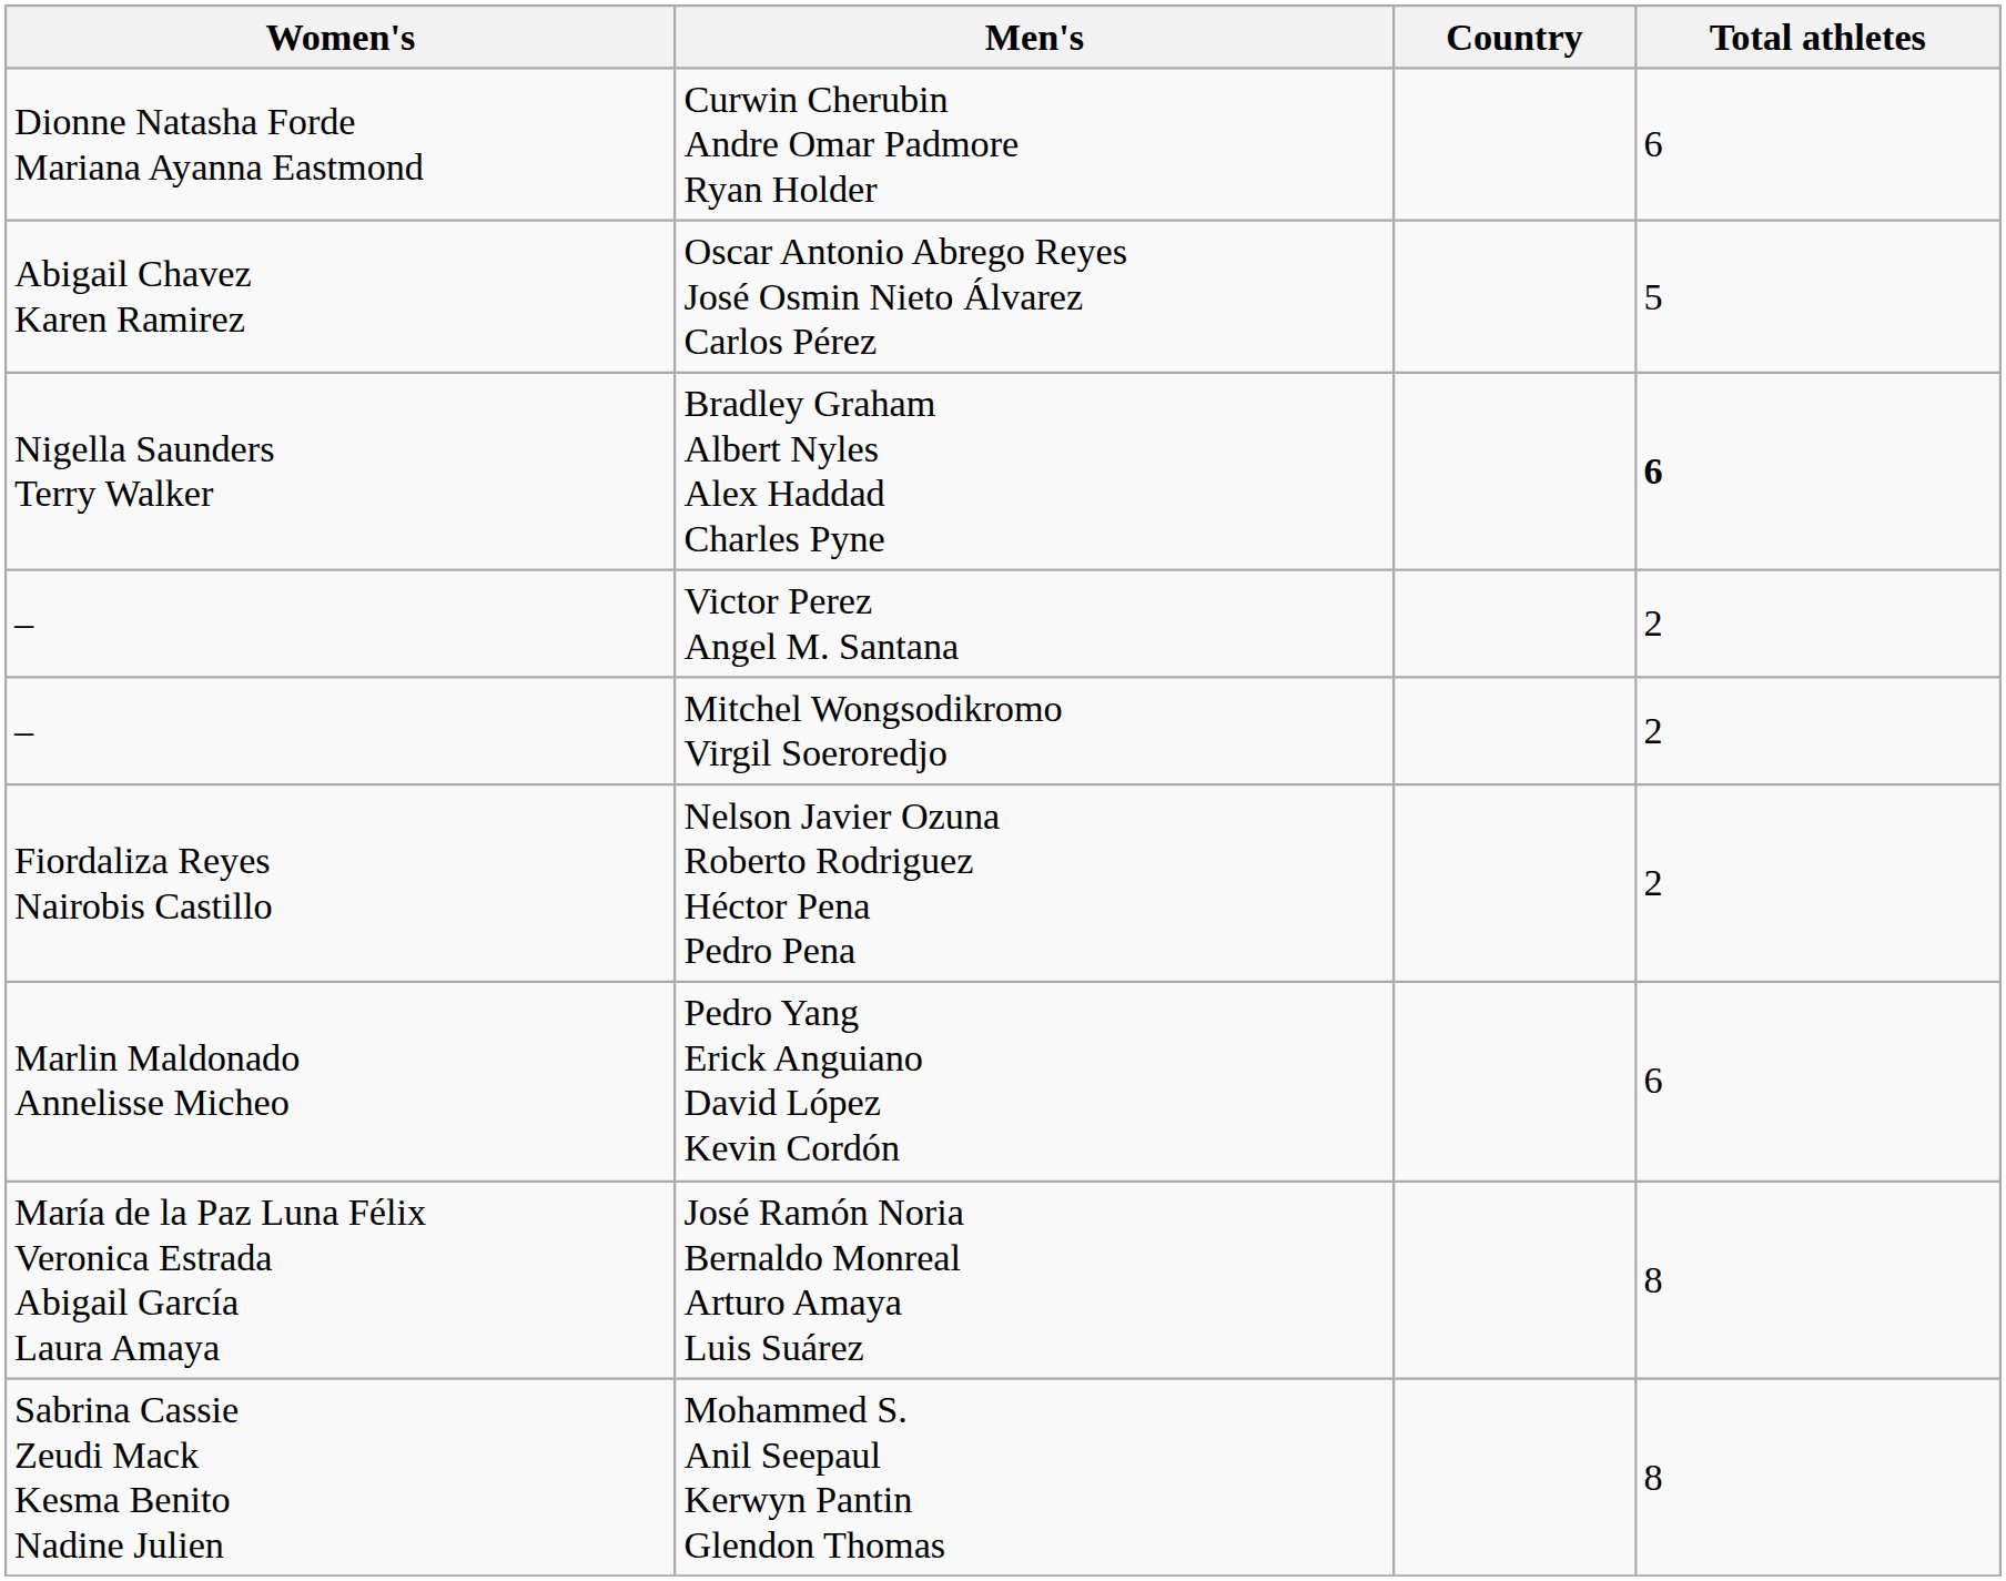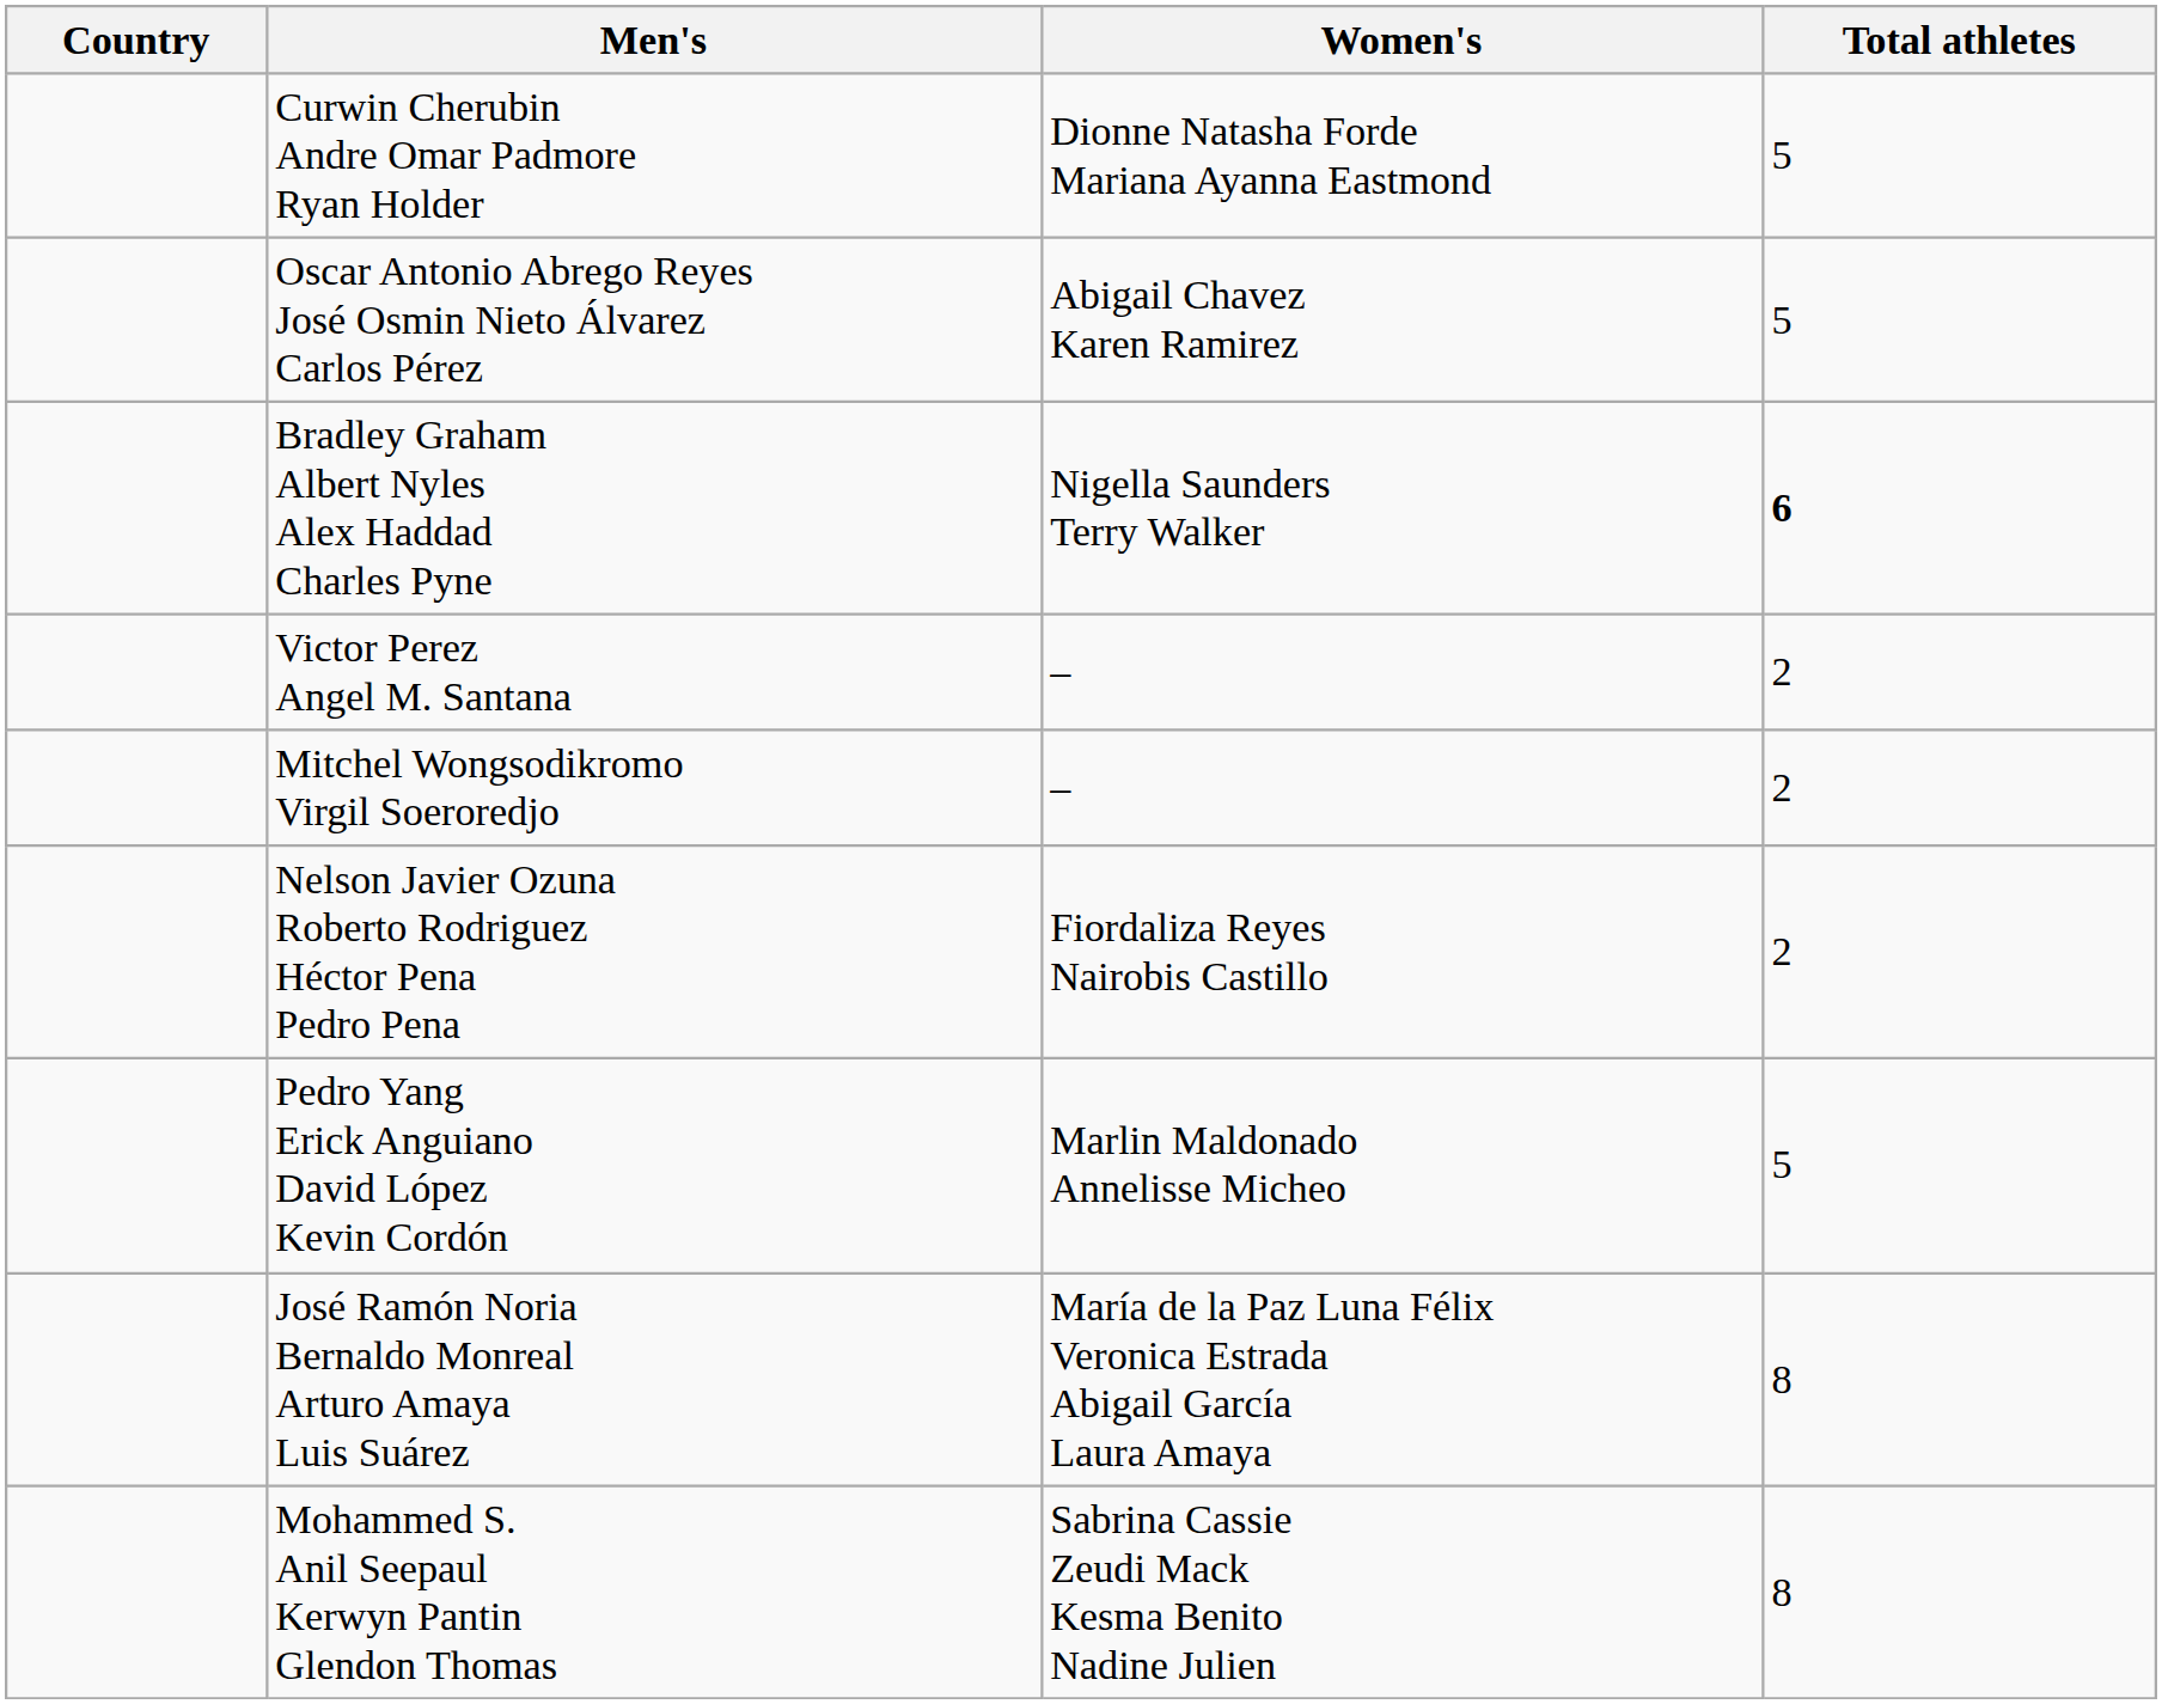columns swapped: Country <-> Women's
Curwin Cherubin Andre Omar Padmore Ryan Holder | Total athletes: 6 -> 5
Pedro Yang Erick Anguiano David López Kevin Cordón | Total athletes: 6 -> 5
